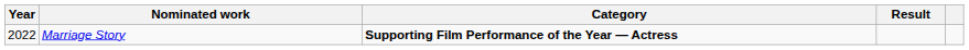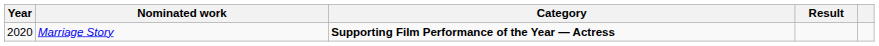Marriage Story | Year: 2022 -> 2020
